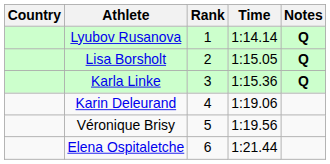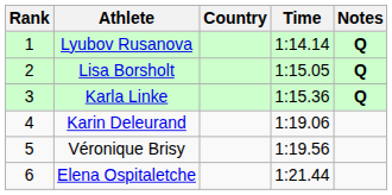columns swapped: Rank <-> Country
